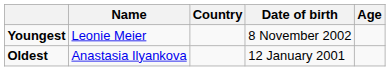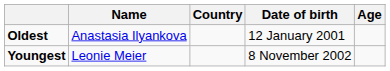rows swapped: Youngest <-> Oldest
